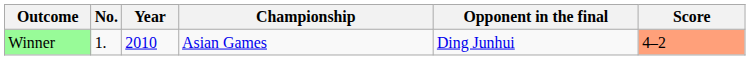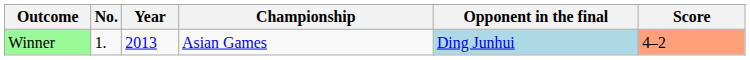Winner | Year: 2010 -> 2013
Winner | Opponent in the final: no background -> lightblue background
